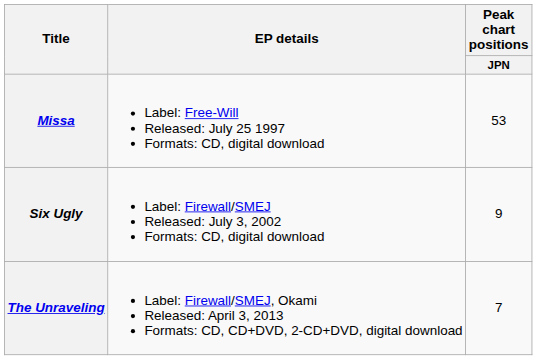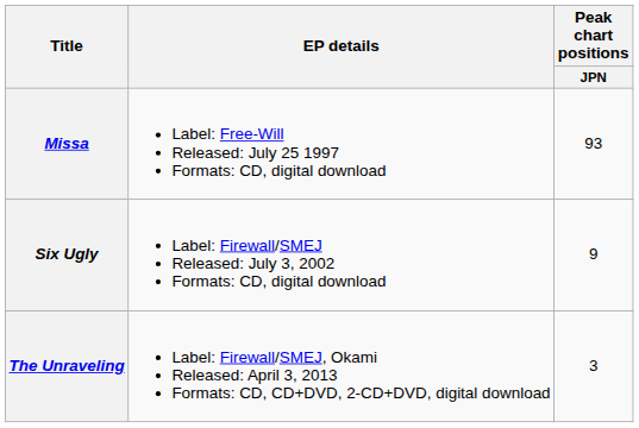Missa | Peak chart positions / JPN: 53 -> 93
The Unraveling | Peak chart positions / JPN: 7 -> 3
